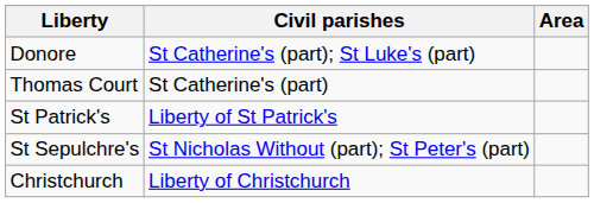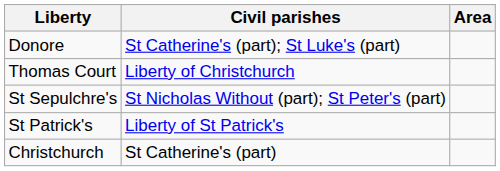Thomas Court | Civil parishes: St Catherine's (part) -> Liberty of Christchurch
rows swapped: St Sepulchre's <-> St Patrick's
Christchurch | Civil parishes: Liberty of Christchurch -> St Catherine's (part)
